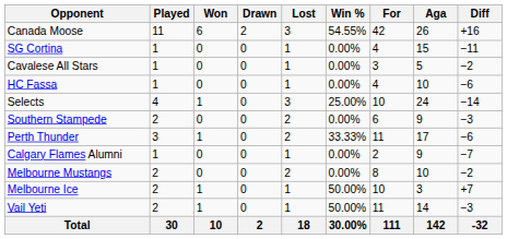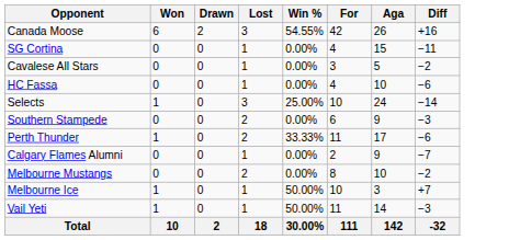- column: Played | 11 | 1 | 1 | 1 | 4 | 2 | 3 | 1 | 2 | 2 | 2 | 30
